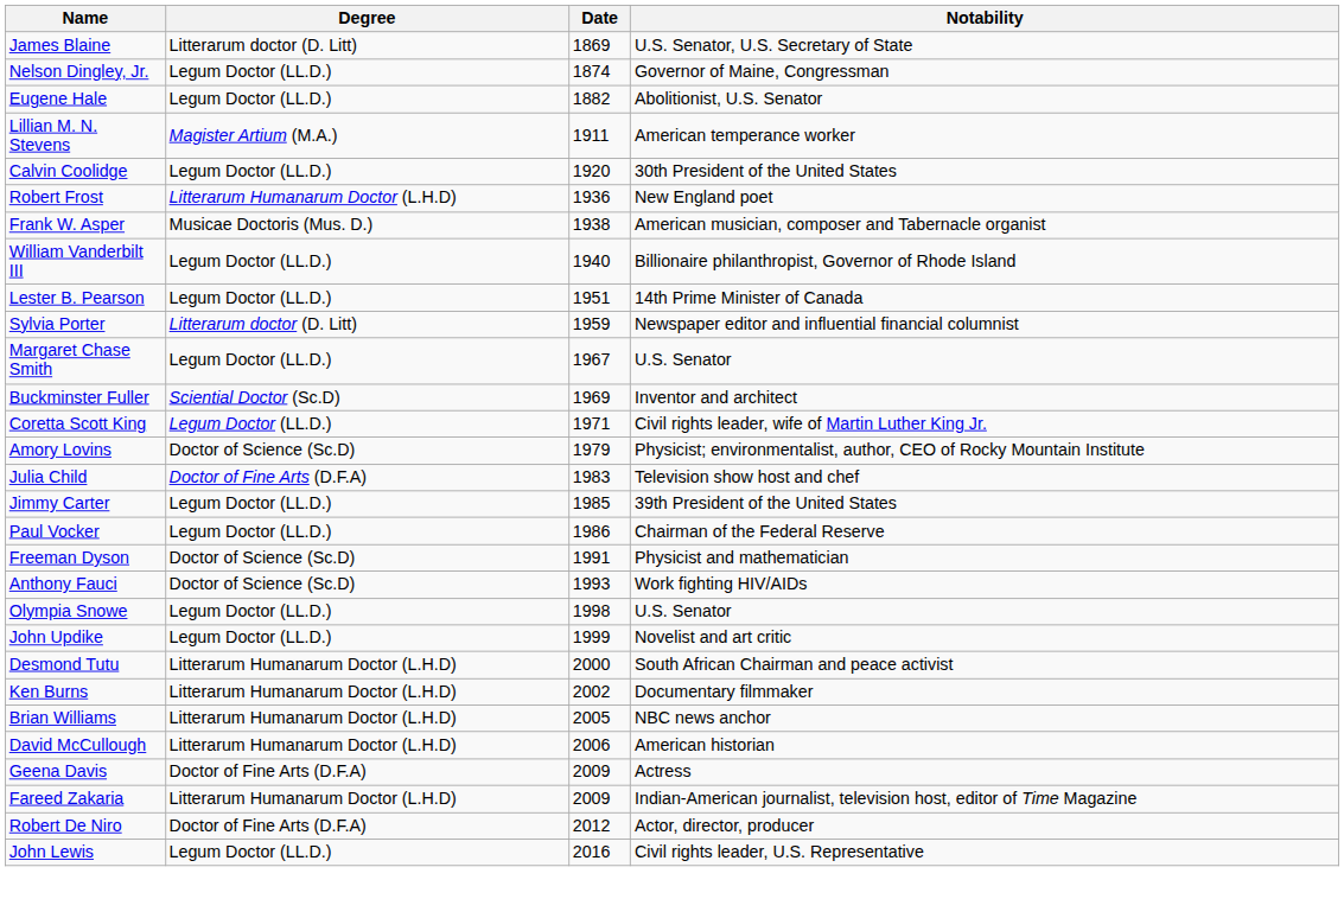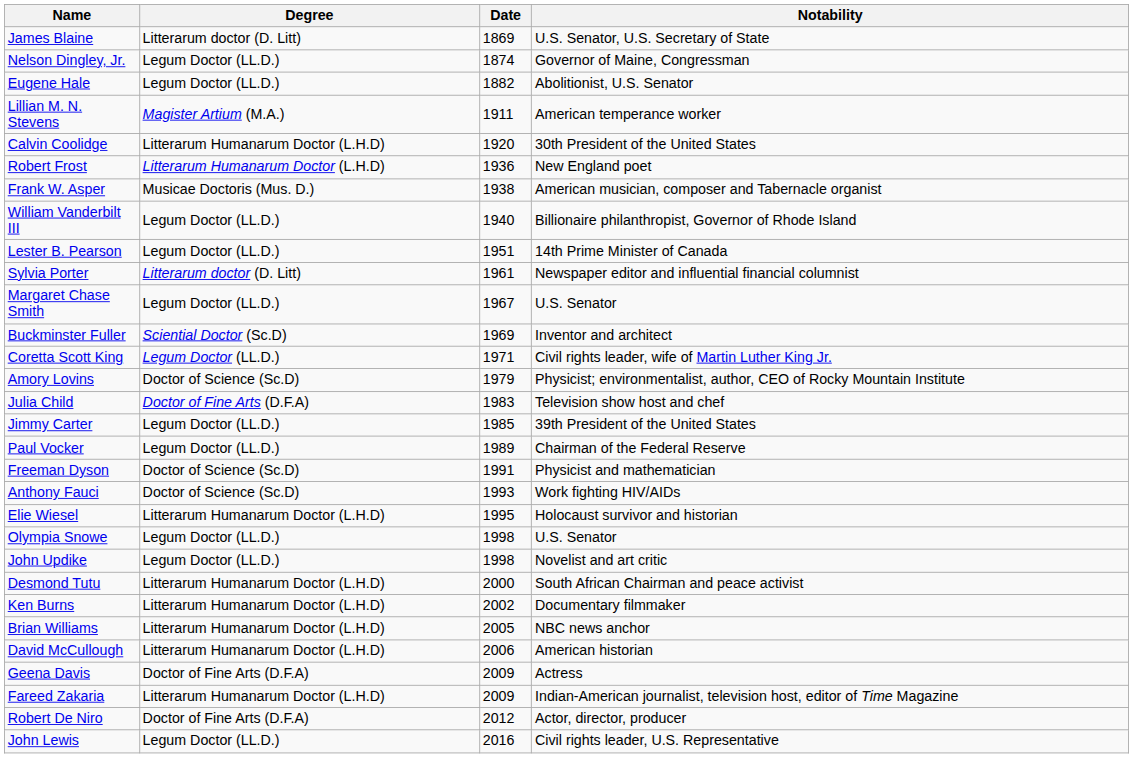Calvin Coolidge | Degree: Legum Doctor (LL.D.) -> Litterarum Humanarum Doctor (L.H.D)
Sylvia Porter | Date: 1959 -> 1961
Paul Vocker | Date: 1986 -> 1989
+ row: Elie Wiesel | Litterarum Humanarum Doctor (L.H.D) | 1995 | Holocaust survivor and historian
John Updike | Date: 1999 -> 1998
